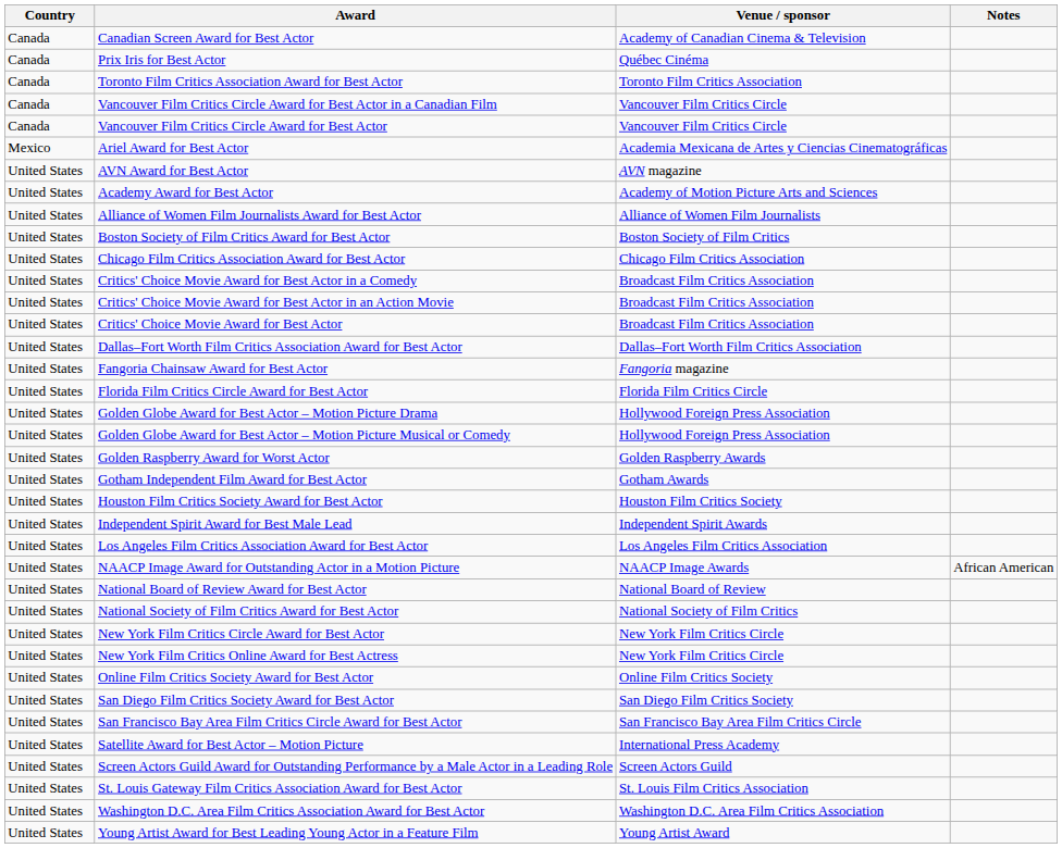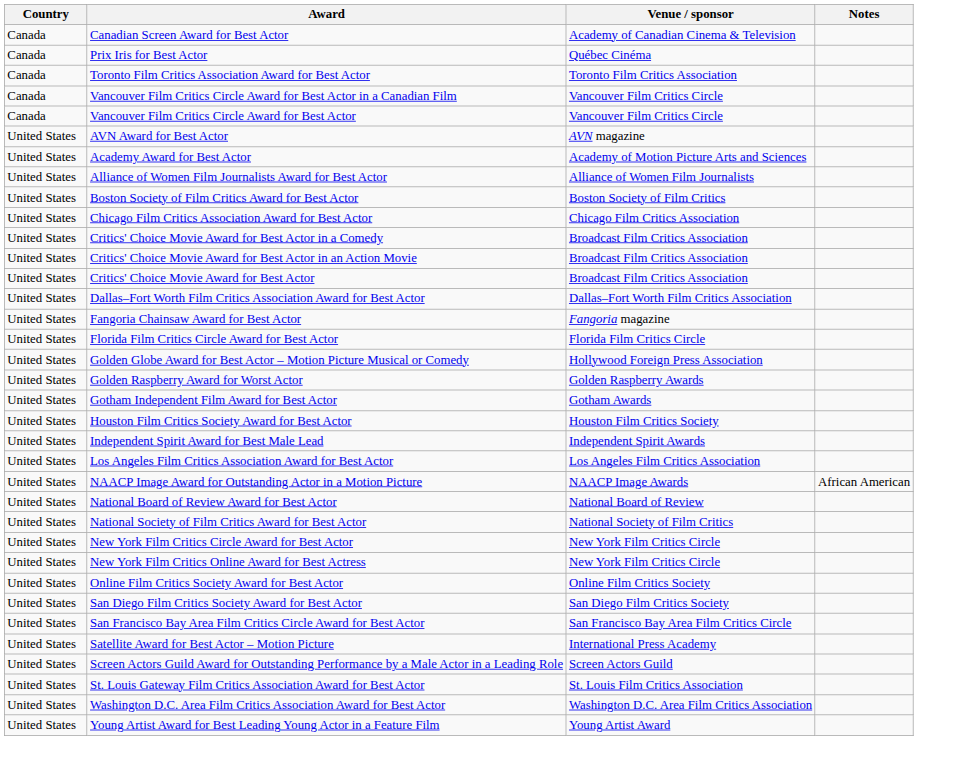- row: Mexico | Ariel Award for Best Actor | Academia Mexicana de Artes y Ciencias Cinematográficas
- row: United States | Golden Globe Award for Best Actor – Motion Picture Drama | Hollywood Foreign Press Association
